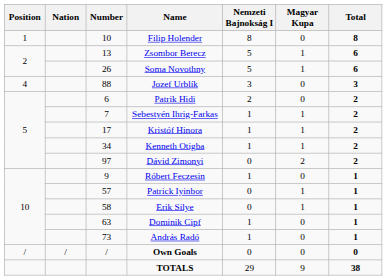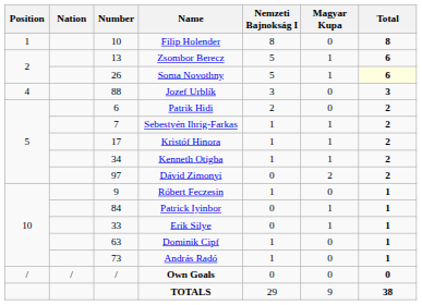Soma Novothny | Total: no background -> lightyellow background
Patrick Iyinbor | Number: 57 -> 84
Erik Silye | Number: 58 -> 33
